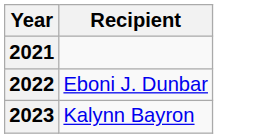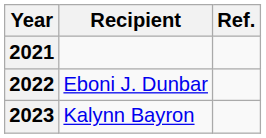+ column: Ref.
